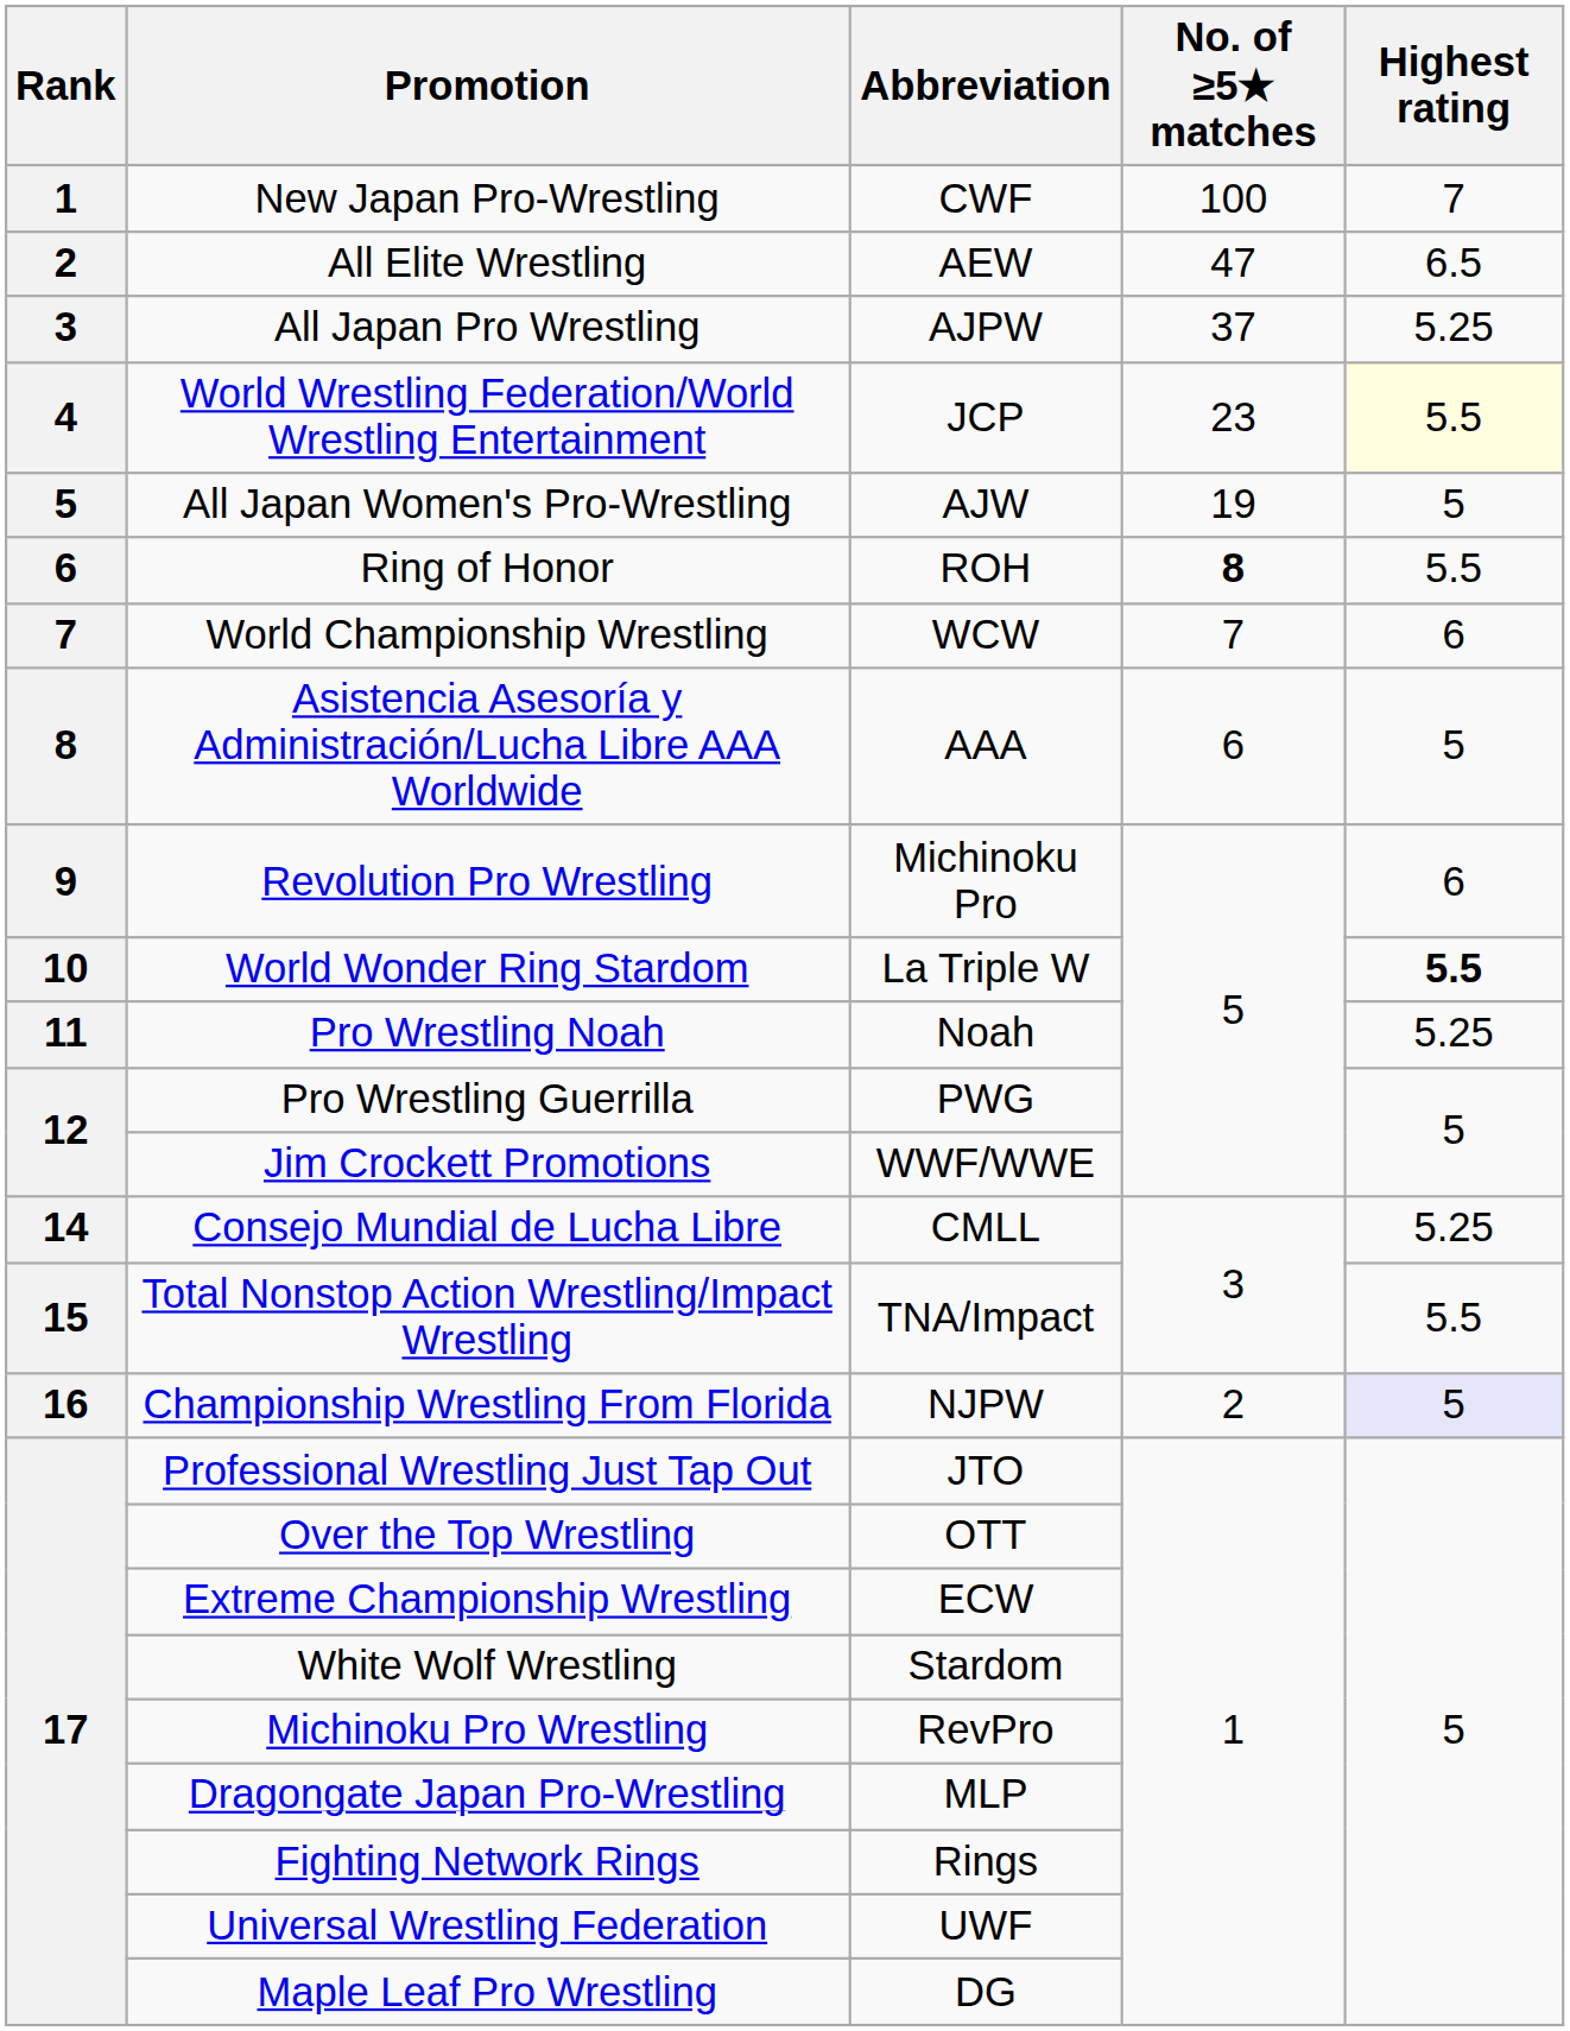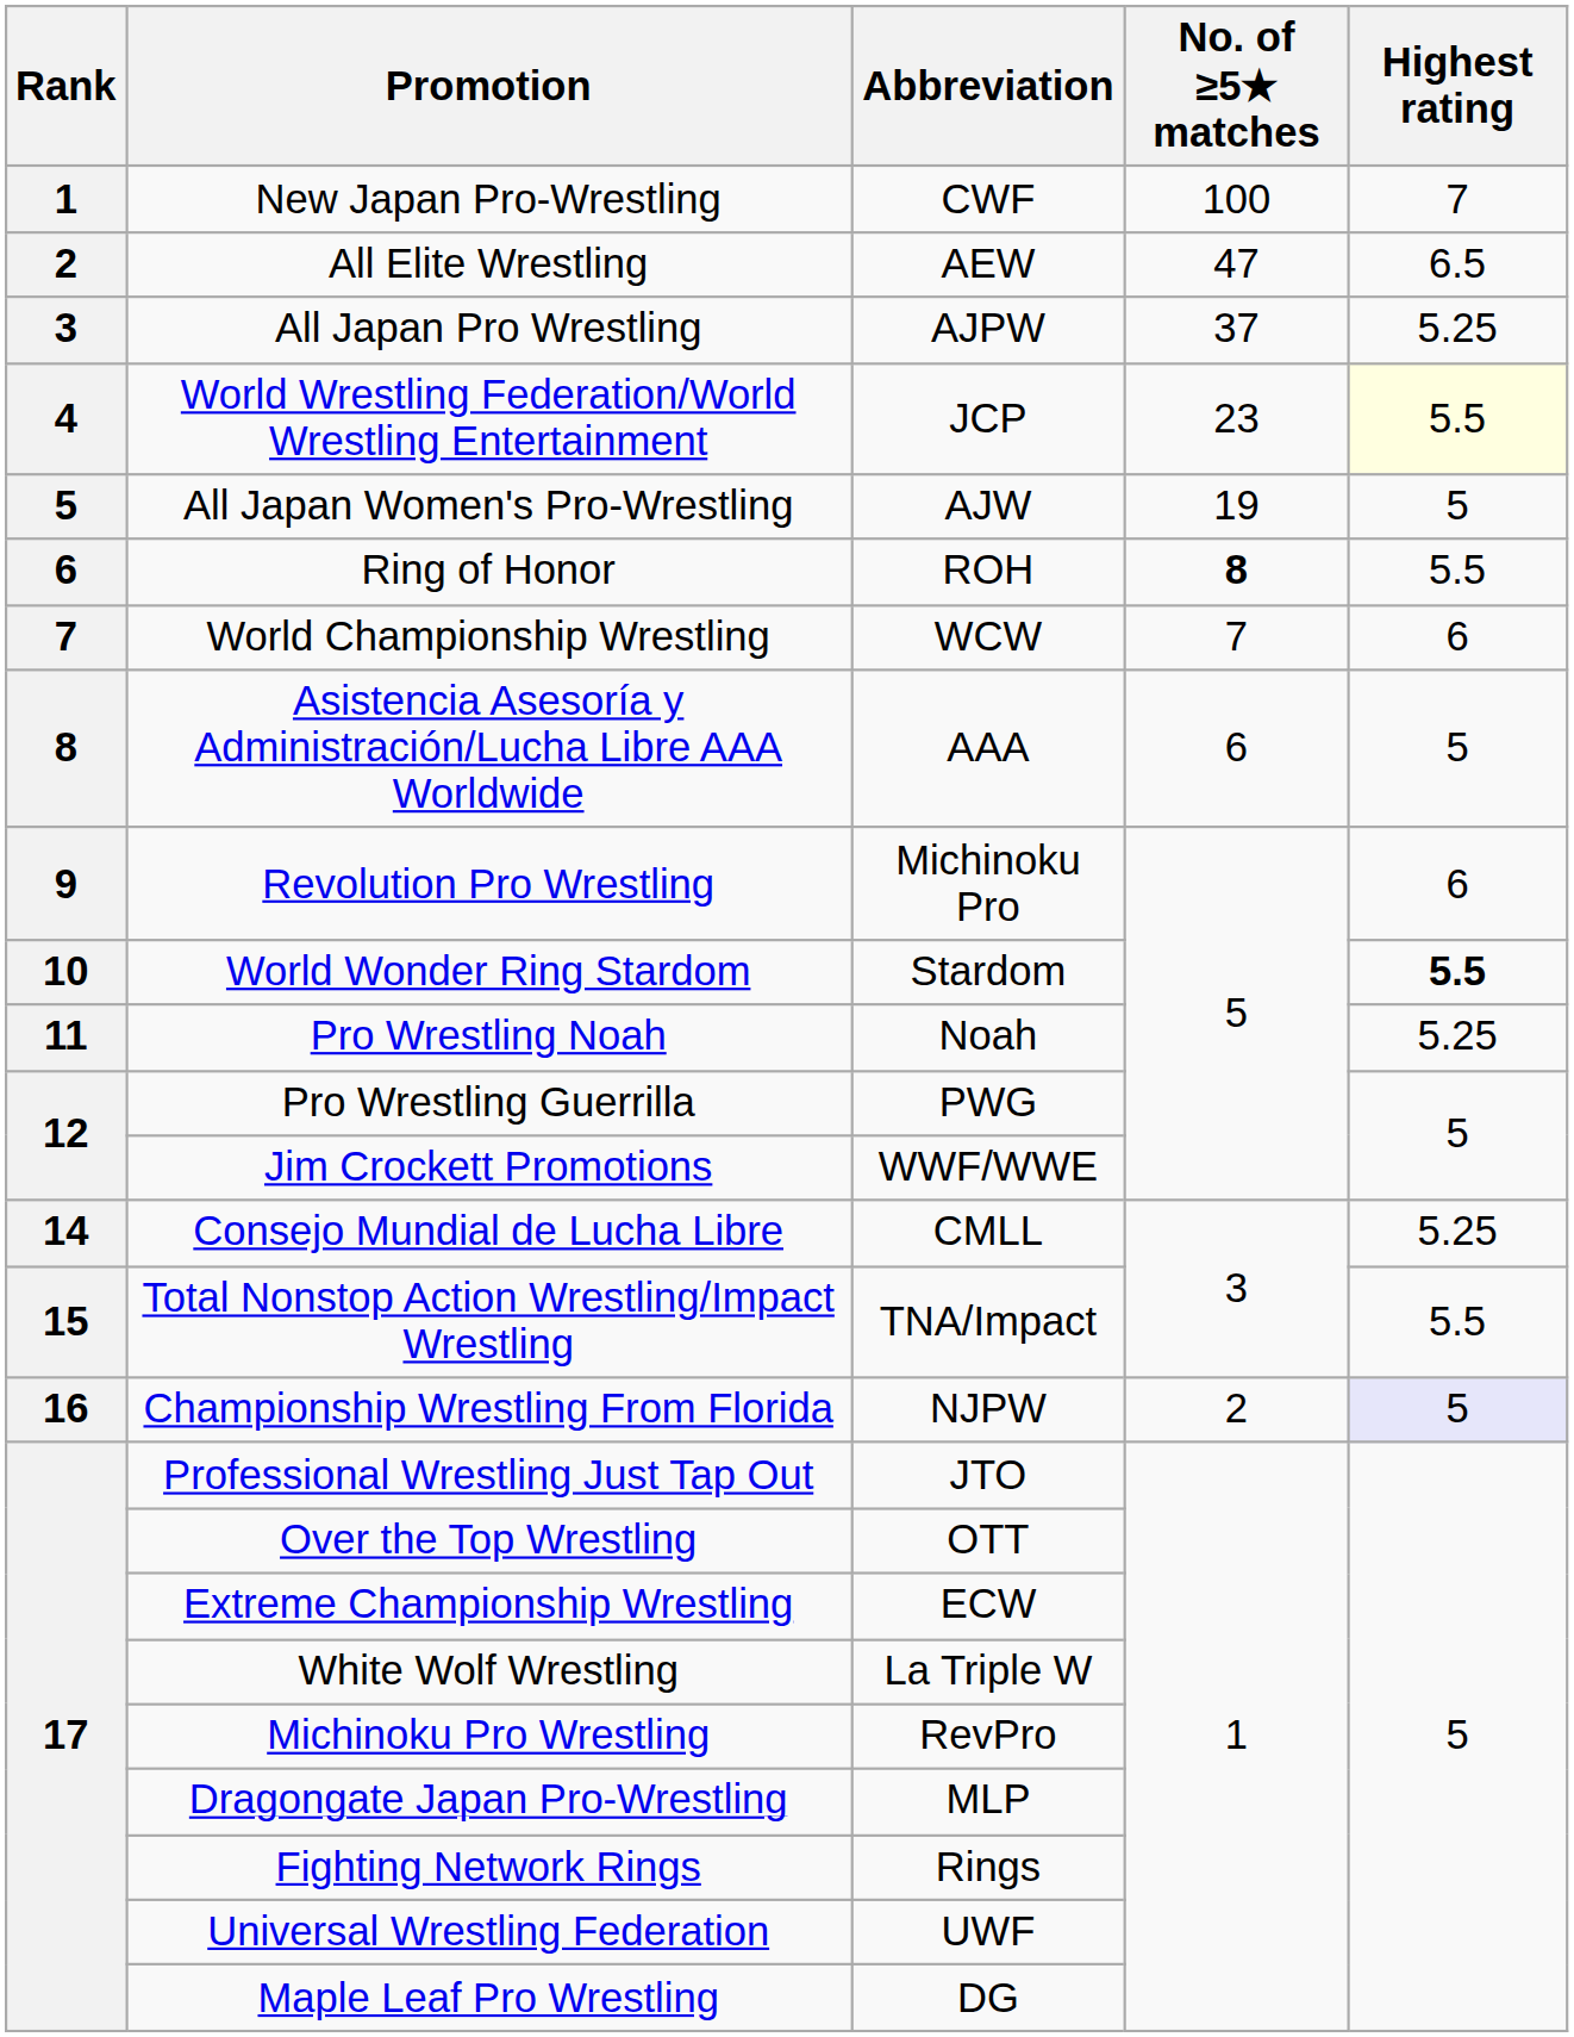World Wonder Ring Stardom | Abbreviation: La Triple W -> Stardom
White Wolf Wrestling | Abbreviation: Stardom -> La Triple W
